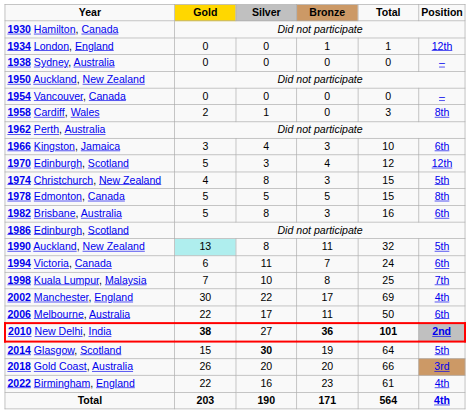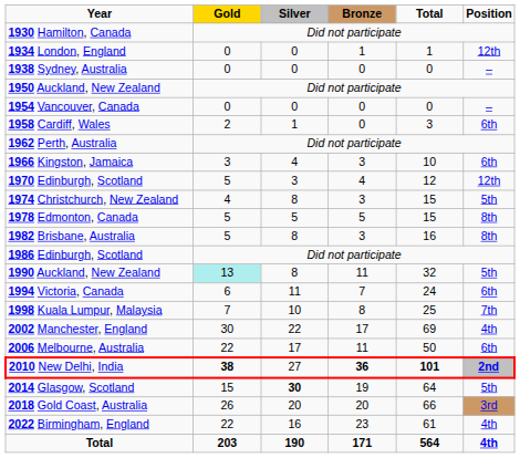1958 Cardiff, Wales | Position: 8th -> 6th
1982 Brisbane, Australia | Position: 6th -> 8th
